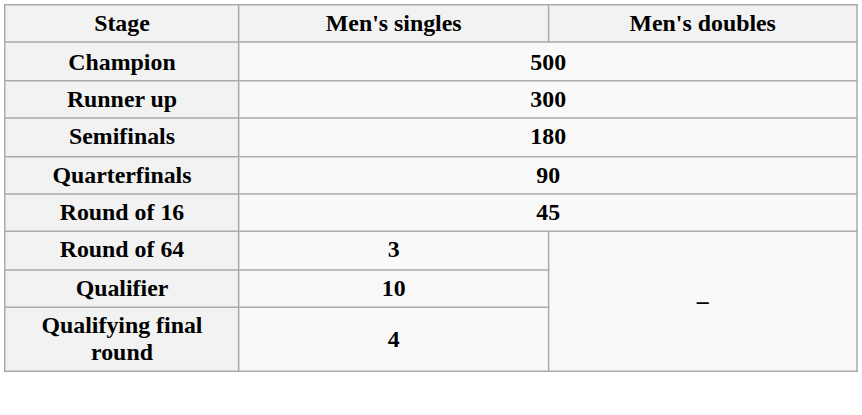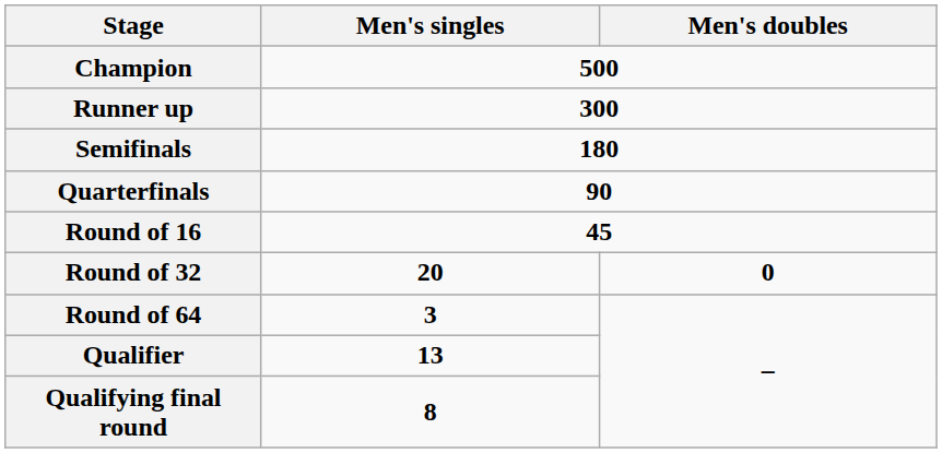+ row: Round of 32 | 20 | 0
Qualifier | Men's singles: 10 -> 13
Qualifying final round | Men's singles: 4 -> 8
